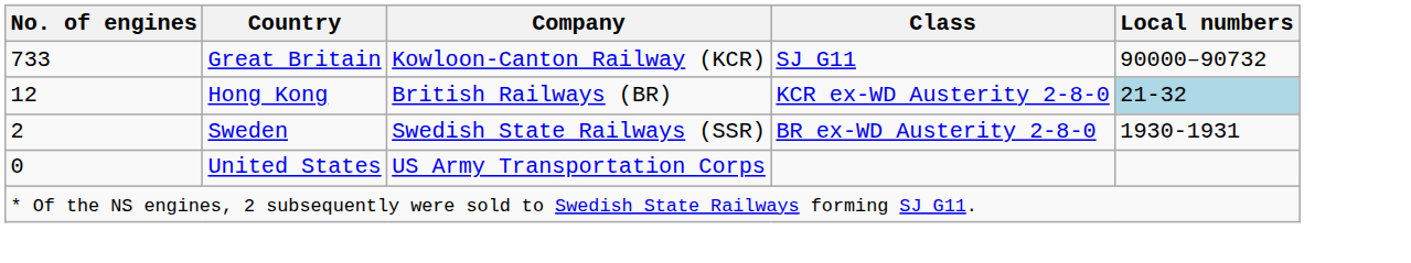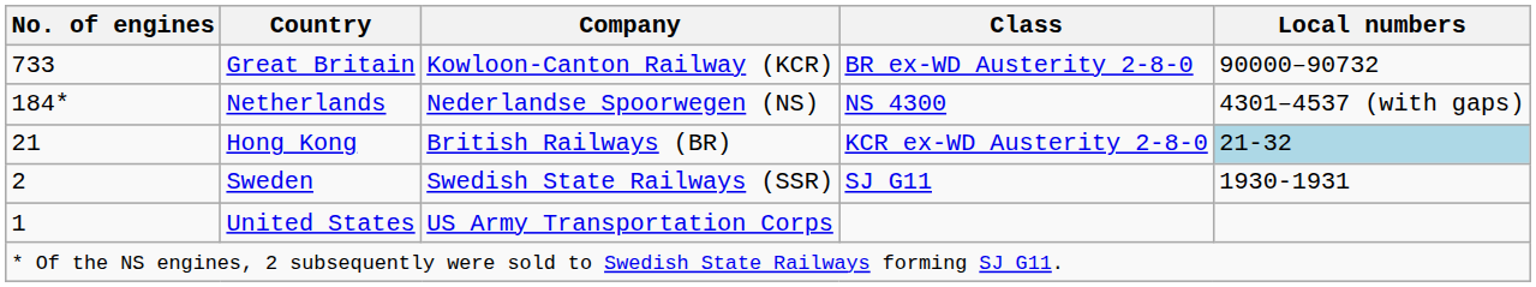Great Britain | Class: SJ G11 -> BR ex-WD Austerity 2-8-0
+ row: 184* | Netherlands | Nederlandse Spoorwegen (NS) | NS 4300 | 4301–4537 (with gaps)
Hong Kong | No. of engines: 12 -> 21
Sweden | Class: BR ex-WD Austerity 2-8-0 -> SJ G11
United States | No. of engines: 0 -> 1
